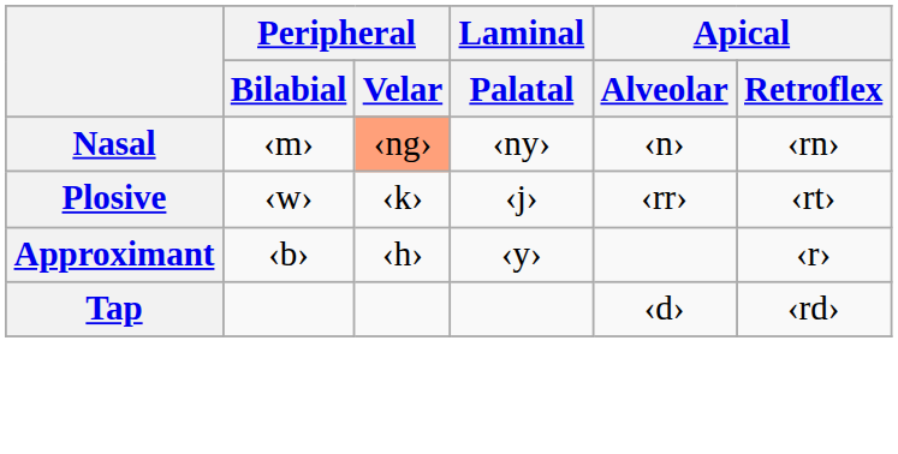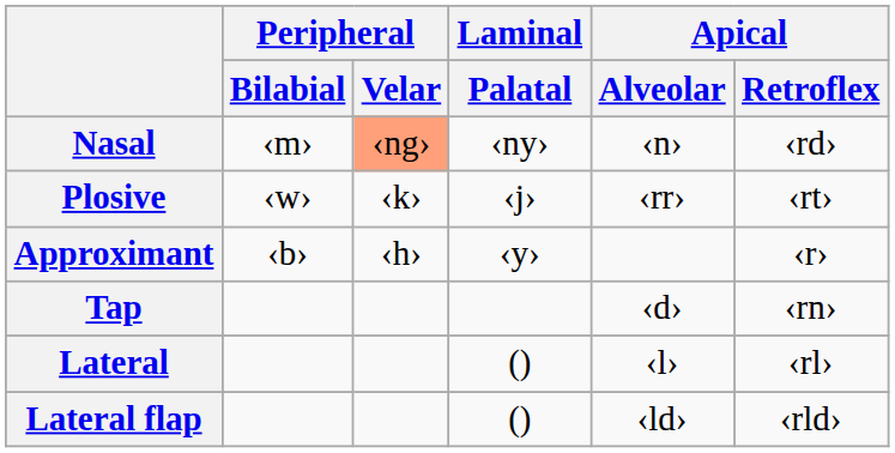Nasal | Apical / Retroflex: ‹rn› -> ‹rd›
Tap | Apical / Retroflex: ‹rd› -> ‹rn›
+ row: Lateral | () | ‹l› | ‹rl›
+ row: Lateral flap | () | ‹ld› | ‹rld›
